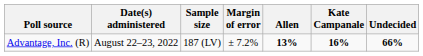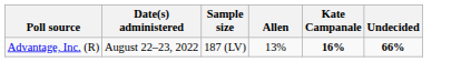- column: Margin of error | ± 7.2%
Advantage, Inc. (R) | Allen: bold -> normal
